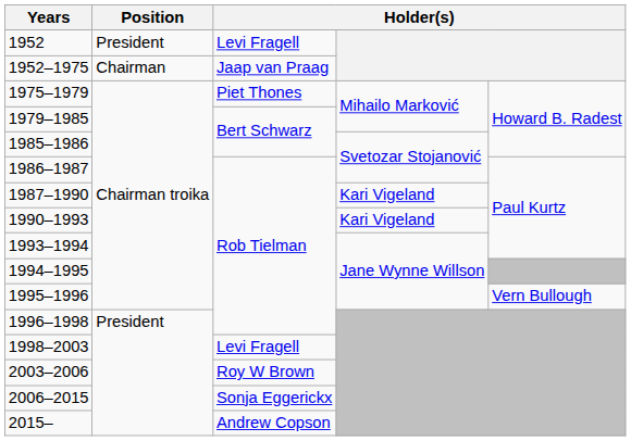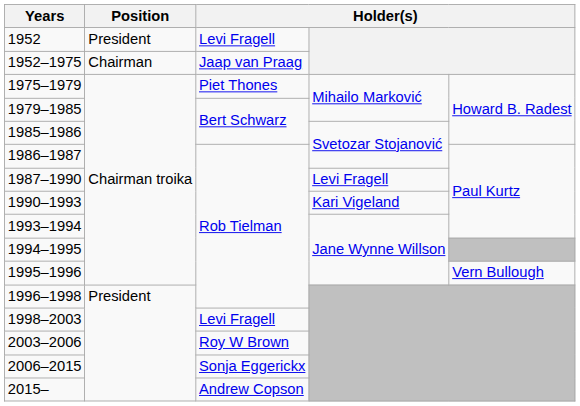1987–1990 | column 4: Kari Vigeland -> Levi Fragell
